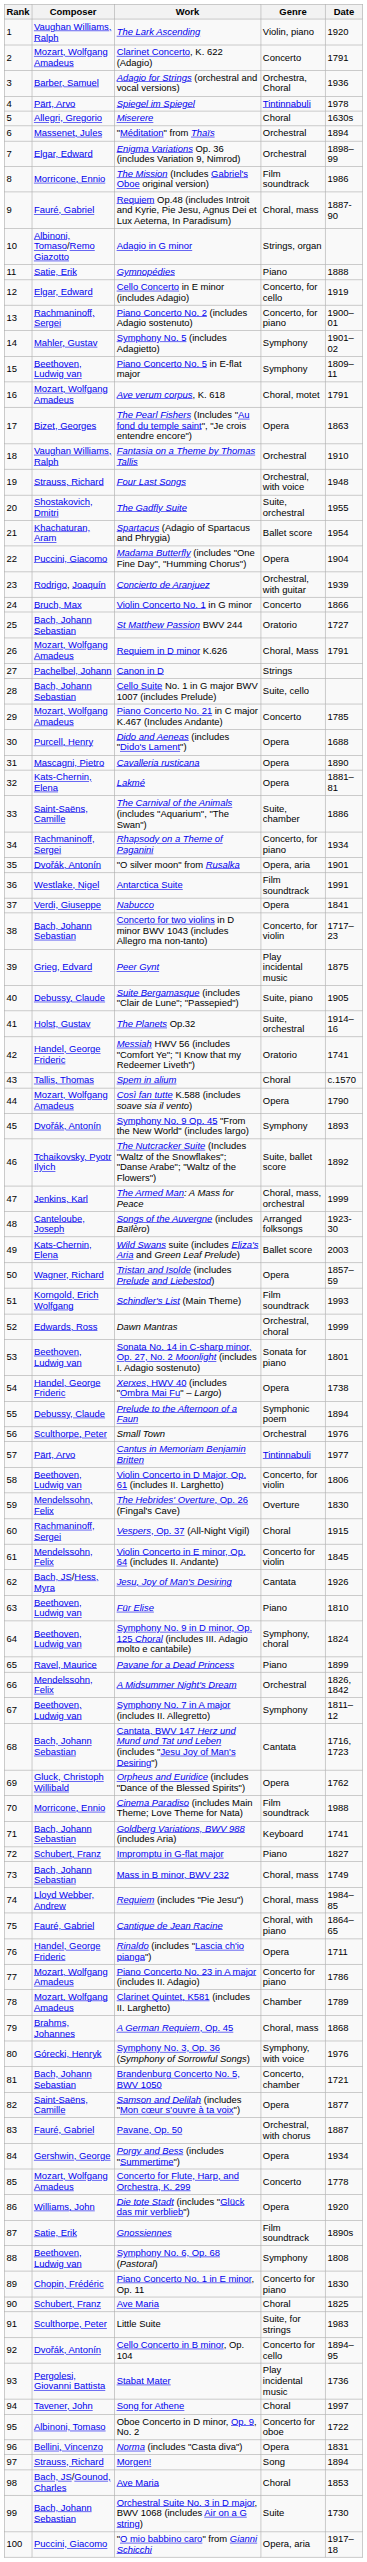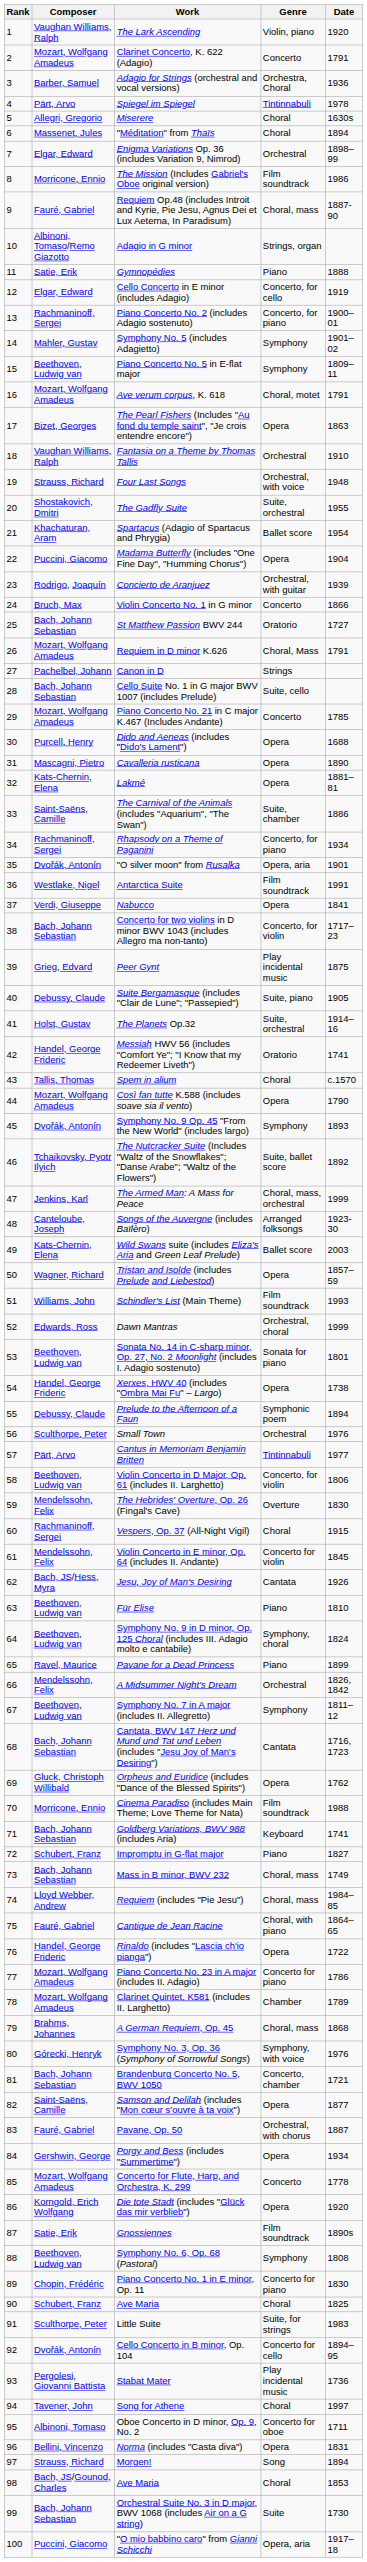"Méditation" from Thaïs | Genre: Orchestral -> Choral
Schindler's List (Main Theme) | Composer: Korngold, Erich Wolfgang -> Williams, John
Rinaldo (includes "Lascia ch'io pianga") | Date: 1711 -> 1722
Die tote Stadt (includes "Glück das mir verblieb") | Composer: Williams, John -> Korngold, Erich Wolfgang
Oboe Concerto in D minor, Op. 9, No. 2 | Date: 1722 -> 1711
